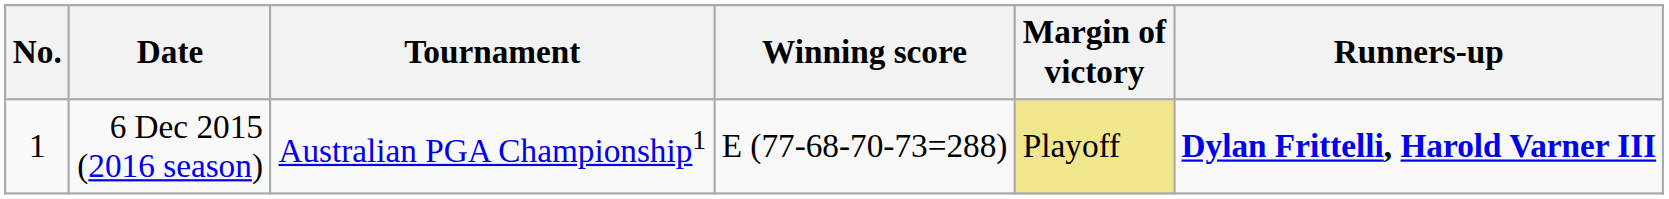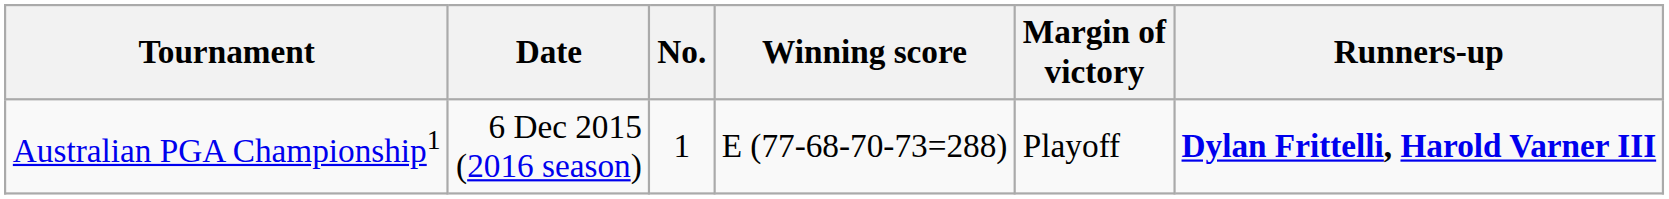columns swapped: No. <-> Tournament
6 Dec 2015 (2016 season) | Margin of victory: khaki background -> no background
